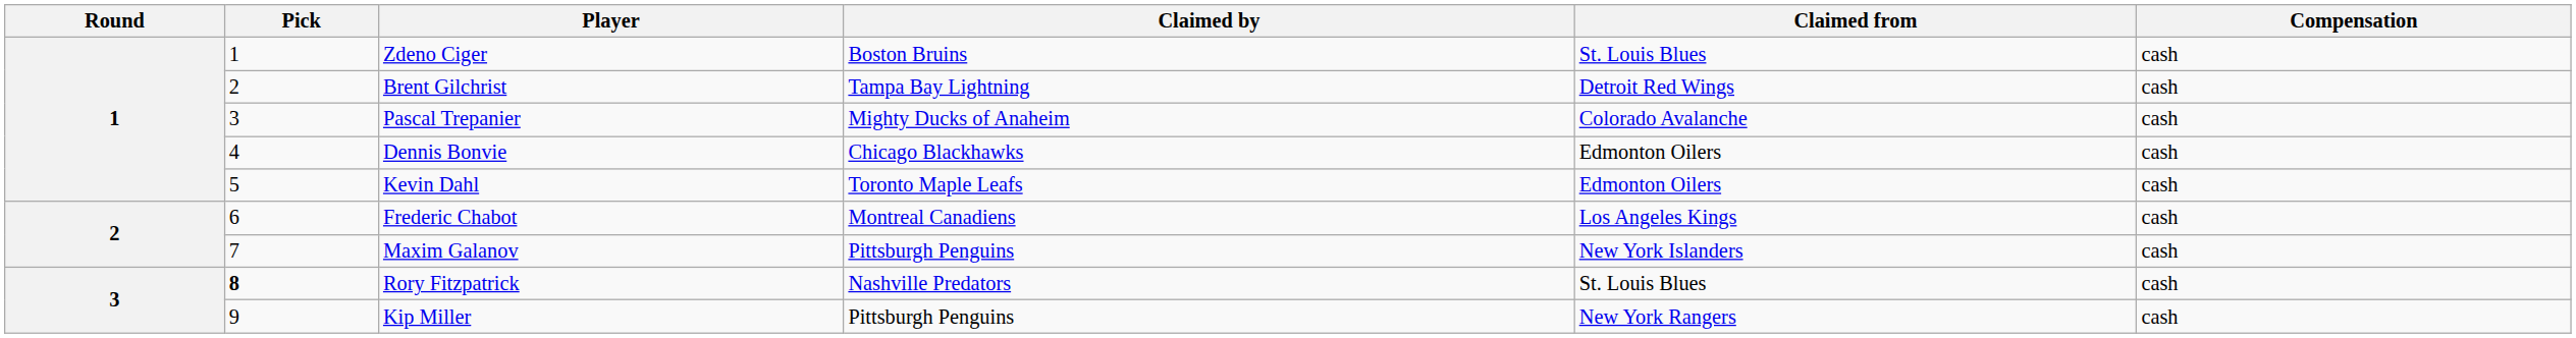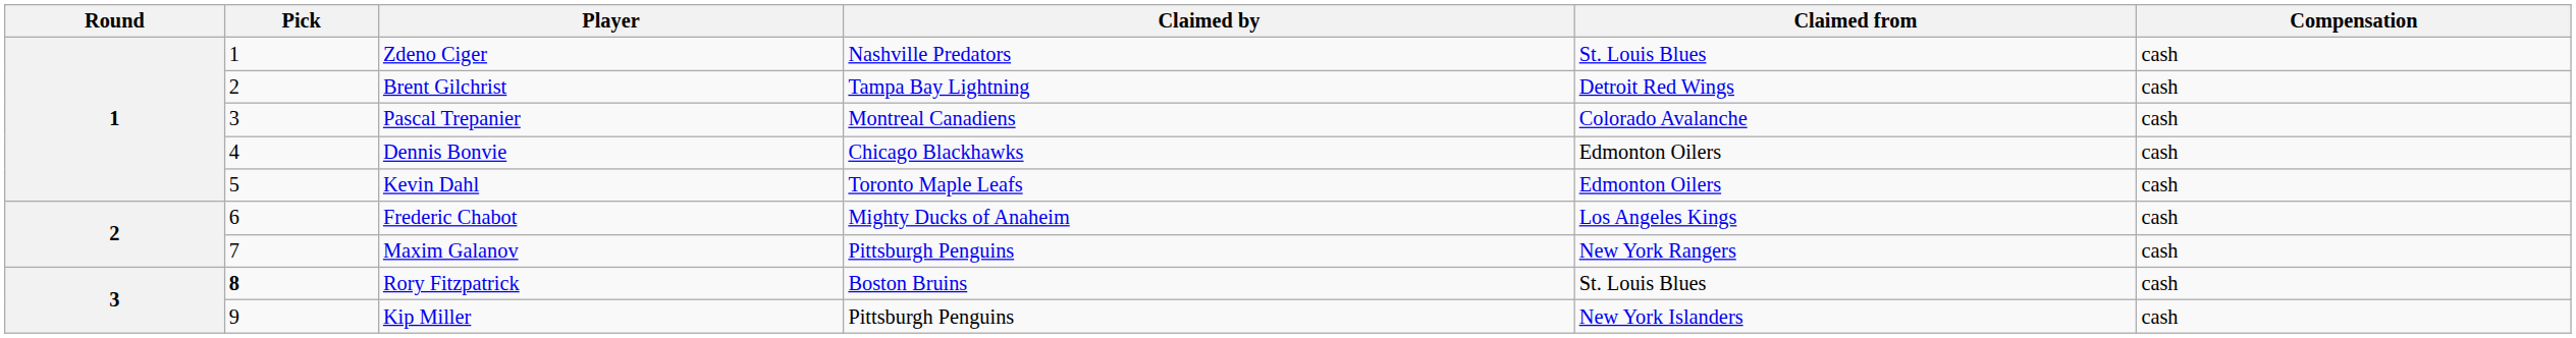Zdeno Ciger | Claimed by: Boston Bruins -> Nashville Predators
Pascal Trepanier | Claimed by: Mighty Ducks of Anaheim -> Montreal Canadiens
Frederic Chabot | Claimed by: Montreal Canadiens -> Mighty Ducks of Anaheim
Maxim Galanov | Claimed from: New York Islanders -> New York Rangers
Rory Fitzpatrick | Claimed by: Nashville Predators -> Boston Bruins
Kip Miller | Claimed from: New York Rangers -> New York Islanders
